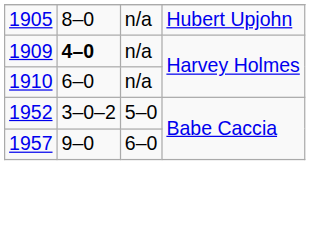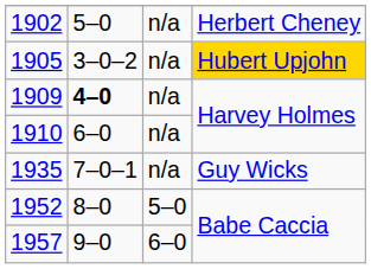+ row: 1902 | 5–0 | n/a | Herbert Cheney
1905 | column 2: 8–0 -> 3–0–2
1905 | column 4: no background -> gold background
+ row: 1935 | 7–0–1 | n/a | Guy Wicks
1952 | column 2: 3–0–2 -> 8–0
